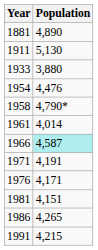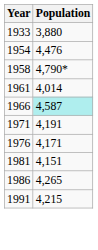- row: 1881 | 4,890
- row: 1911 | 5,130
